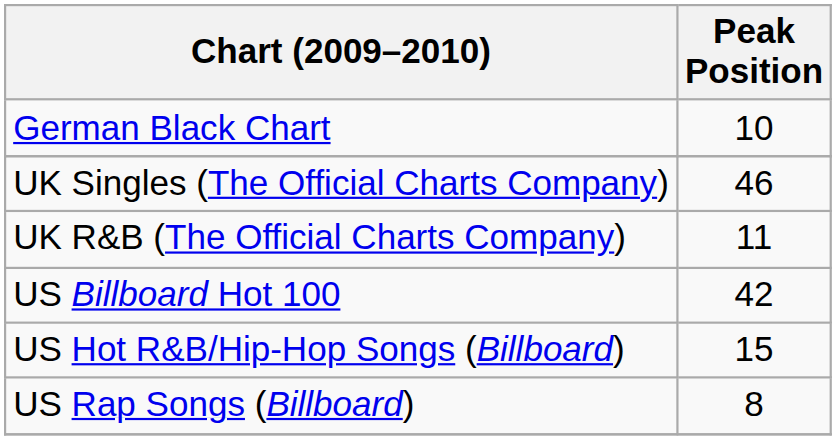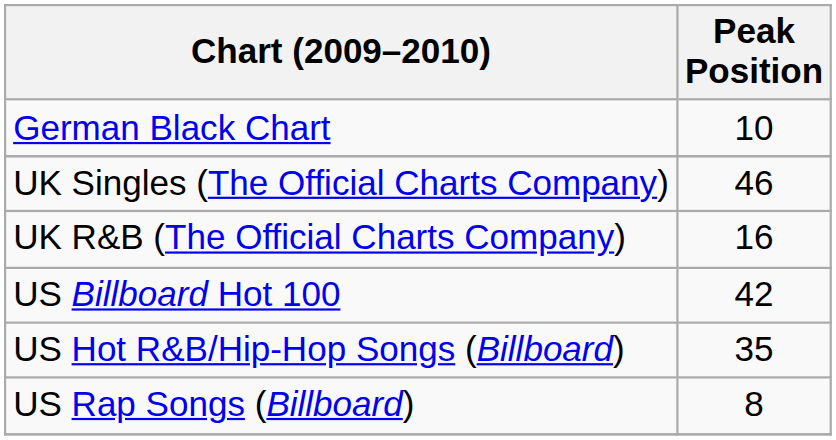UK R&B (The Official Charts Company) | Peak Position: 11 -> 16
US Hot R&B/Hip-Hop Songs (Billboard) | Peak Position: 15 -> 35
